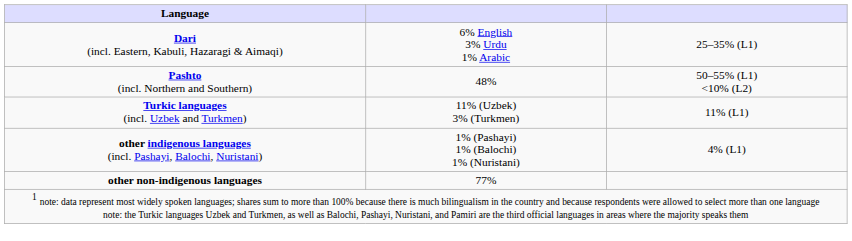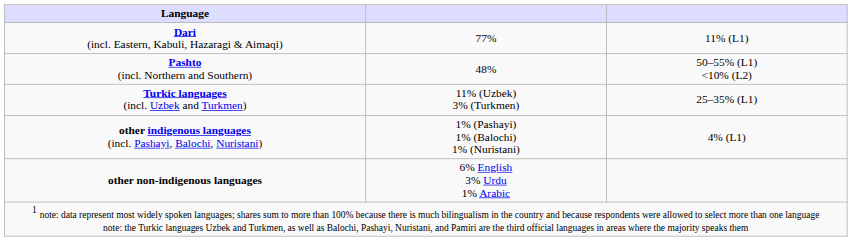Dari (incl. Eastern, Kabuli, Hazaragi & Aimaqi) | column 2: 6% English 3% Urdu 1% Arabic -> 77%
Dari (incl. Eastern, Kabuli, Hazaragi & Aimaqi) | column 3: 25–35% (L1) -> 11% (L1)
Turkic languages (incl. Uzbek and Turkmen) | column 3: 11% (L1) -> 25–35% (L1)
other non-indigenous languages | column 2: 77% -> 6% English 3% Urdu 1% Arabic
